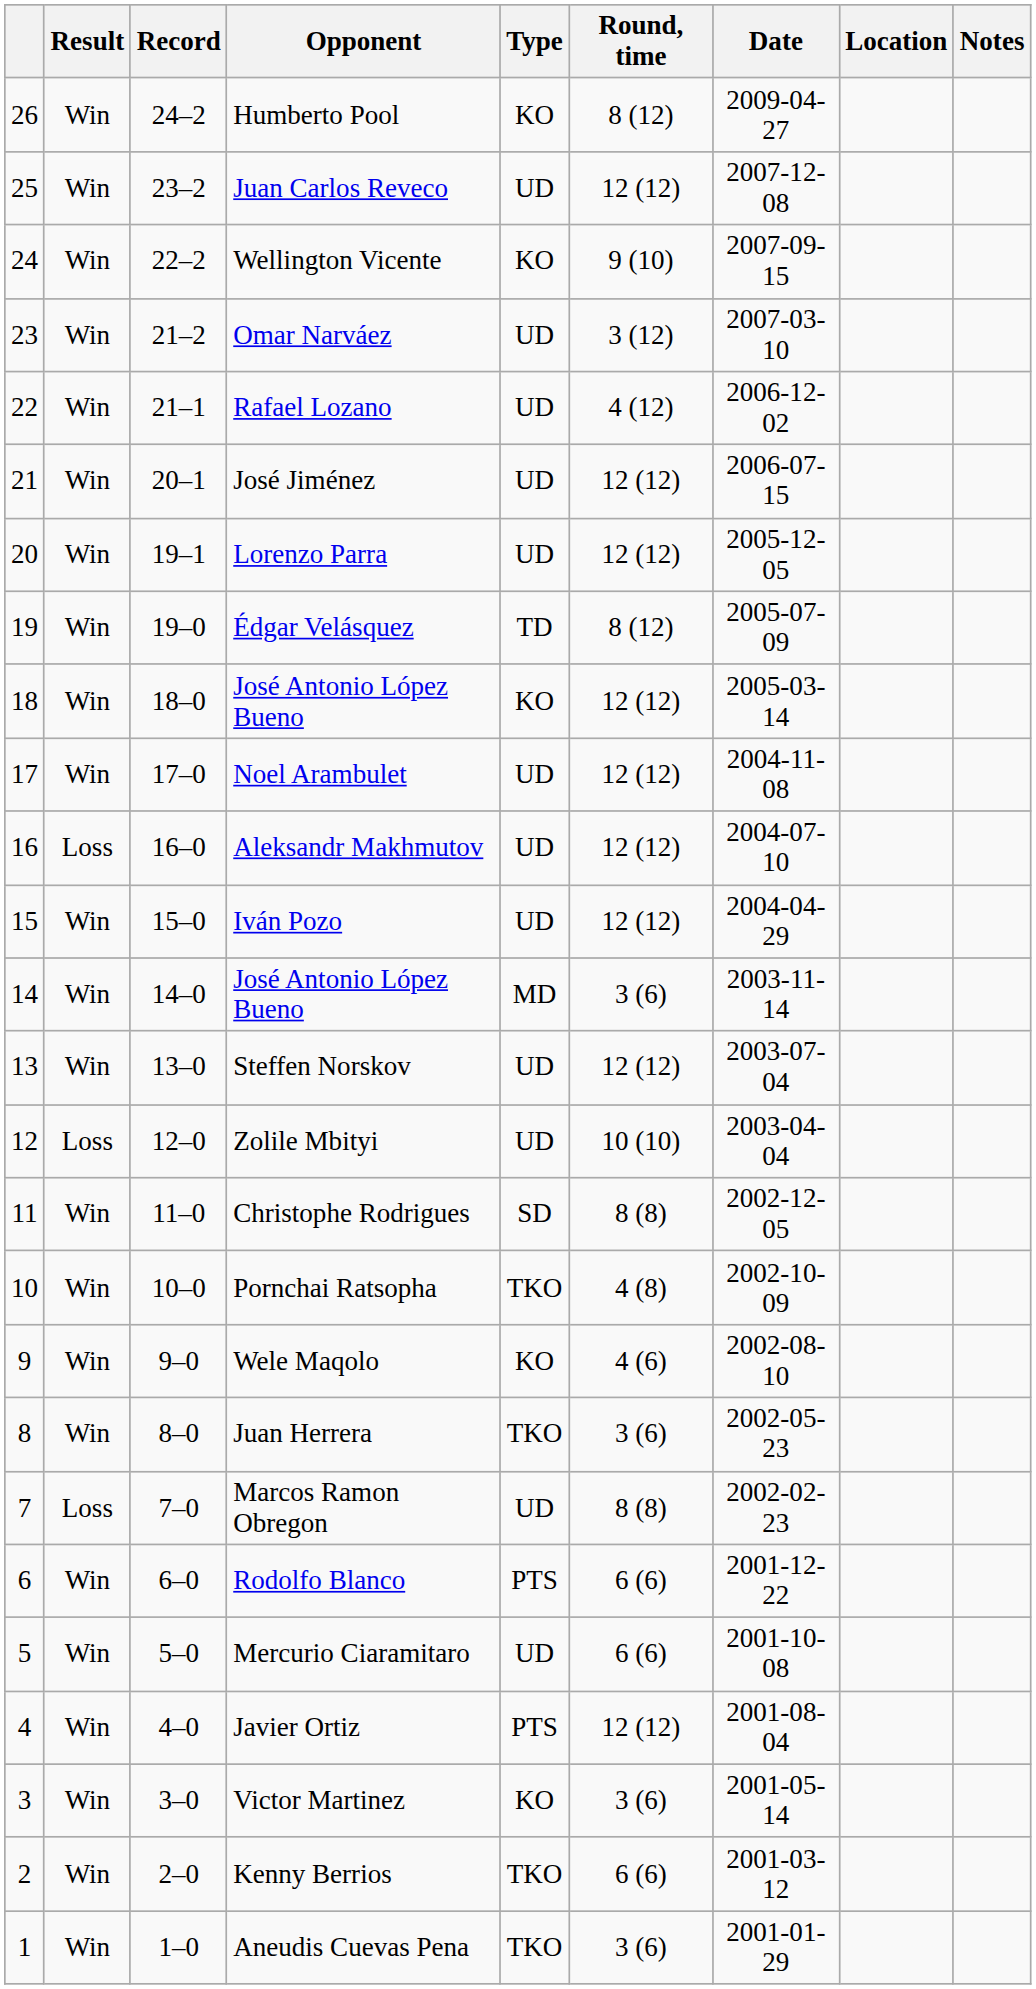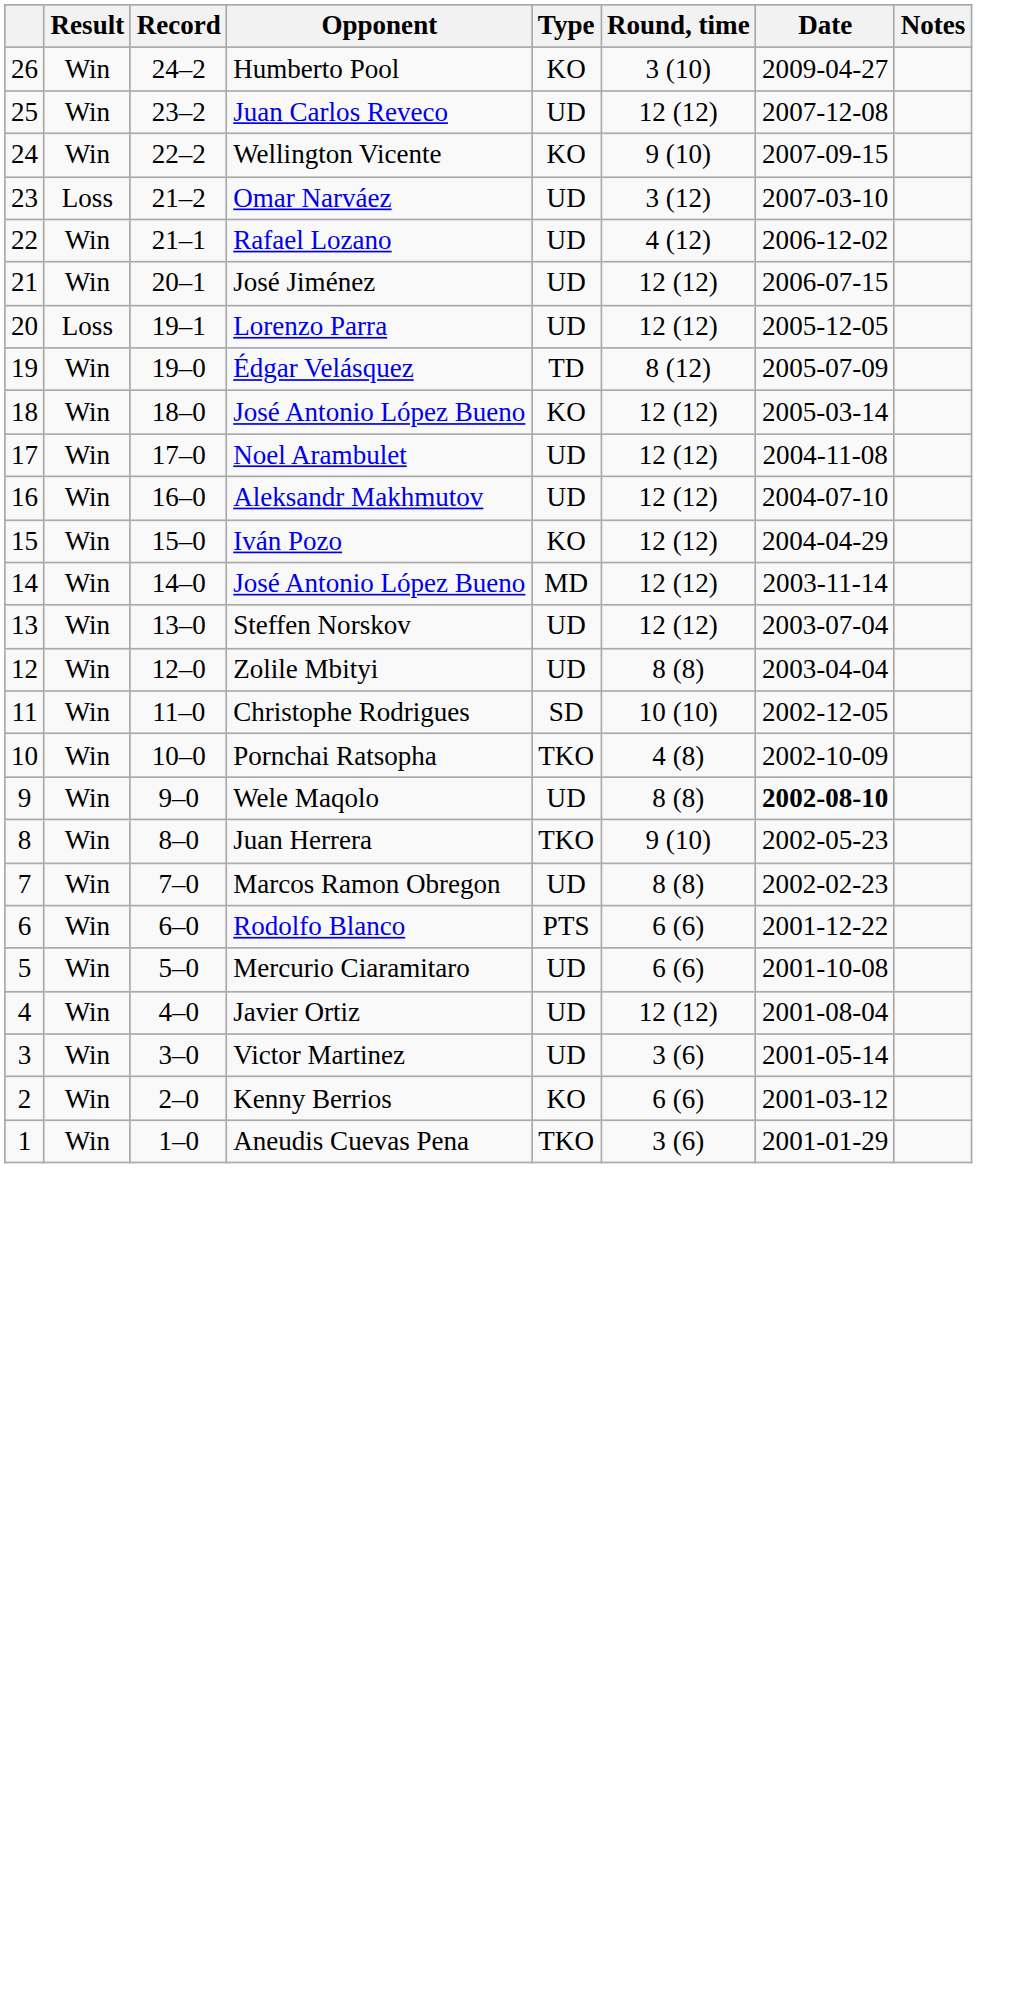- column: Location
Humberto Pool | Round, time: 8 (12) -> 3 (10)
Omar Narváez | Result: Win -> Loss
Lorenzo Parra | Result: Win -> Loss
Aleksandr Makhmutov | Result: Loss -> Win
Iván Pozo | Type: UD -> KO
14 / José Antonio López Bueno | Round, time: 3 (6) -> 12 (12)
Zolile Mbityi | Result: Loss -> Win
Zolile Mbityi | Round, time: 10 (10) -> 8 (8)
Christophe Rodrigues | Round, time: 8 (8) -> 10 (10)
Wele Maqolo | Type: KO -> UD
Wele Maqolo | Round, time: 4 (6) -> 8 (8)
Wele Maqolo | Date: normal -> bold
Juan Herrera | Round, time: 3 (6) -> 9 (10)
Marcos Ramon Obregon | Result: Loss -> Win
Javier Ortiz | Type: PTS -> UD
Victor Martinez | Type: KO -> UD
Kenny Berrios | Type: TKO -> KO
